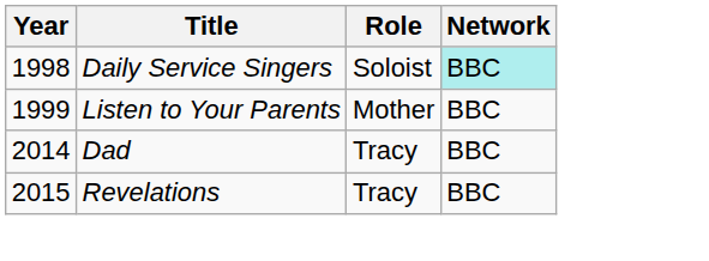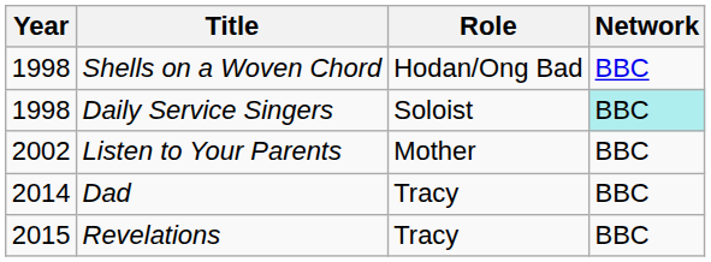+ row: 1998 | Shells on a Woven Chord | Hodan/Ong Bad | BBC
Listen to Your Parents | Year: 1999 -> 2002
